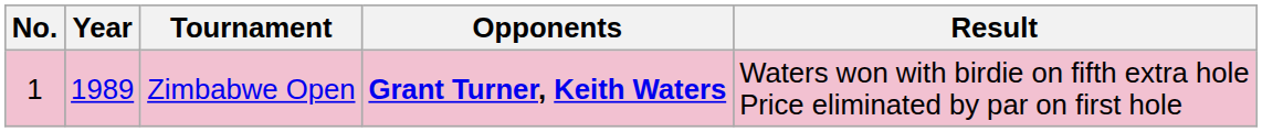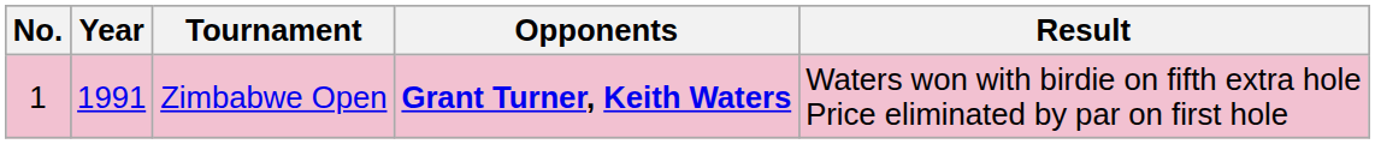Zimbabwe Open | Year: 1989 -> 1991
